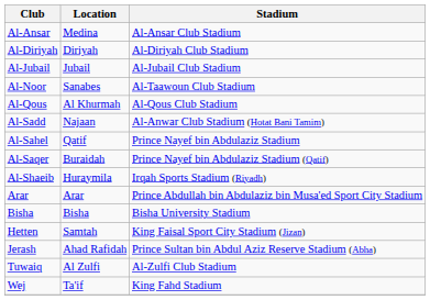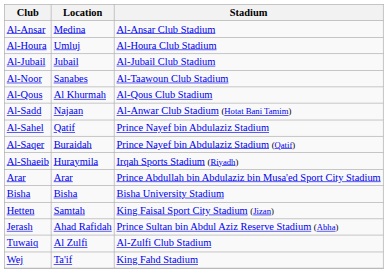- row: Al-Diriyah | Diriyah | Al-Diriyah Club Stadium
+ row: Al-Houra | Umluj | Al-Houra Club Stadium
